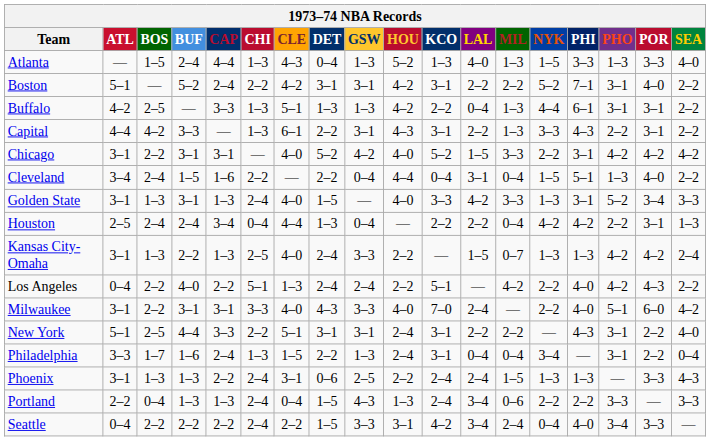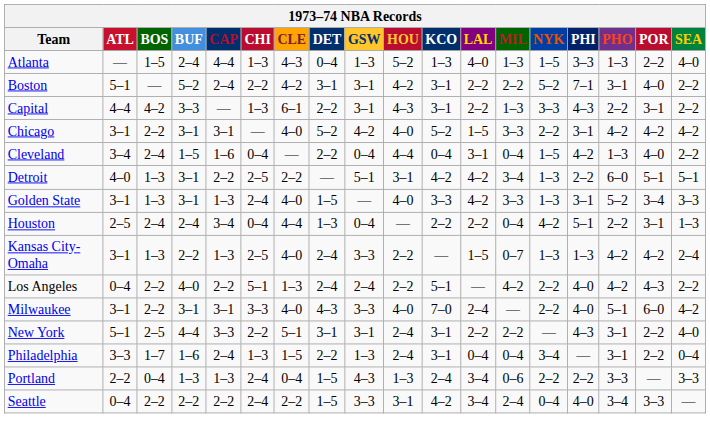Atlanta | POR: 3–3 -> 2–2
- row: Buffalo | 4–2 | 2–5 | — | 3–3 | 1–3 | 5–1 | 1–3 | 1–3 | 4–2 | 2–2 | 0–4 | 1–3 | 4–4 | 6–1 | 3–1 | 3–1 | 2–2
Cleveland | CHI: 2–2 -> 0–4
Cleveland | PHI: 5–1 -> 4–2
+ row: Detroit | 4–0 | 1–3 | 3–1 | 2–2 | 2–5 | 2–2 | — | 5–1 | 3–1 | 4–2 | 4–2 | 3–4 | 1–3 | 2–2 | 6–0 | 5–1 | 5–1
Houston | PHI: 4–2 -> 5–1
- row: Phoenix | 3–1 | 1–3 | 1–3 | 2–2 | 2–4 | 3–1 | 0–6 | 2–5 | 2–2 | 2–4 | 2–4 | 1–5 | 1–3 | 1–3 | — | 3–3 | 4–3
